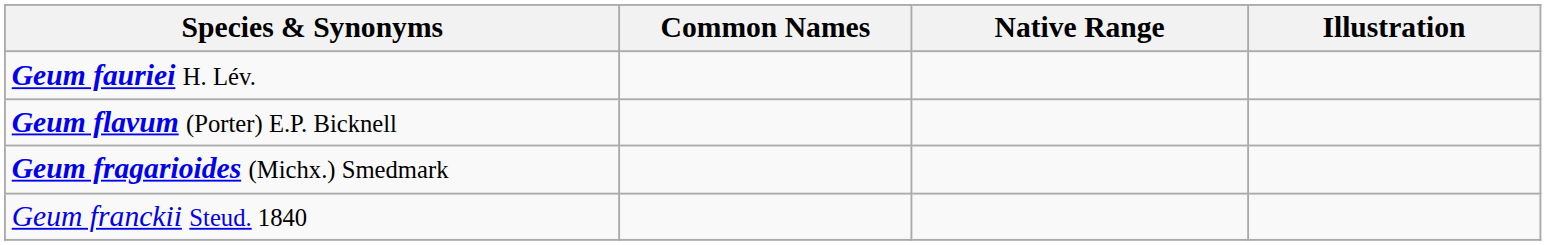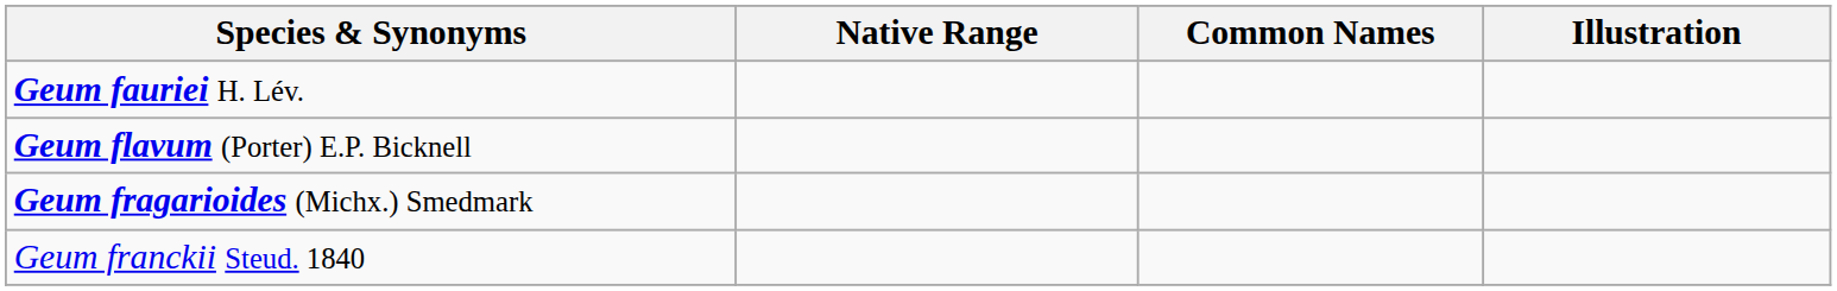columns swapped: Common Names <-> Native Range
